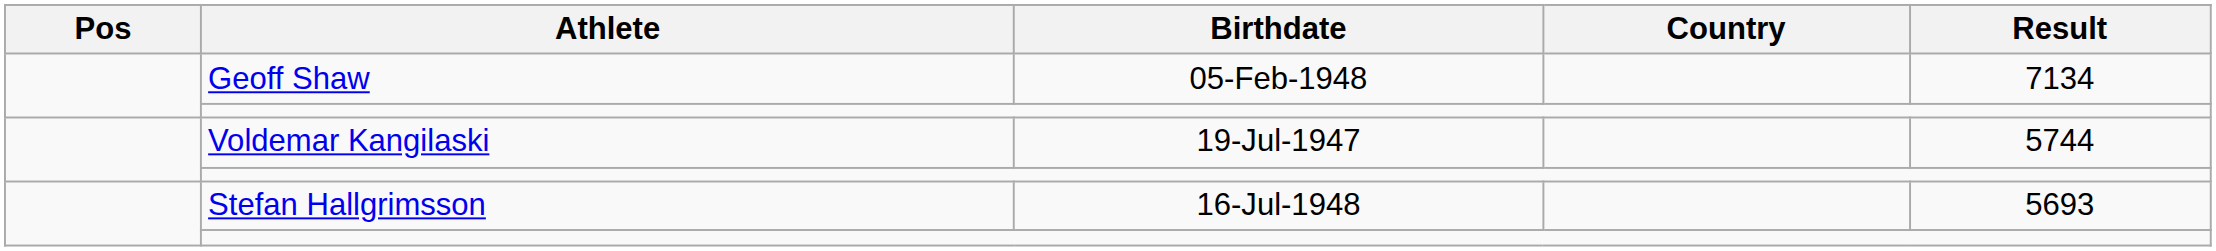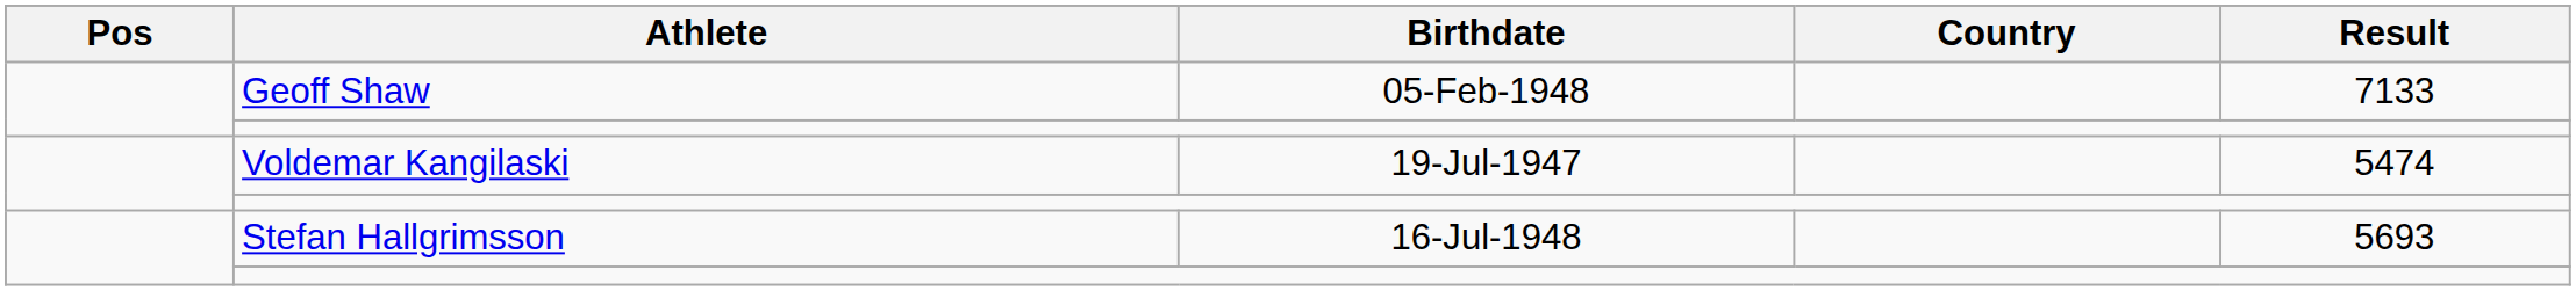Geoff Shaw | Result: 7134 -> 7133
Voldemar Kangilaski | Result: 5744 -> 5474
